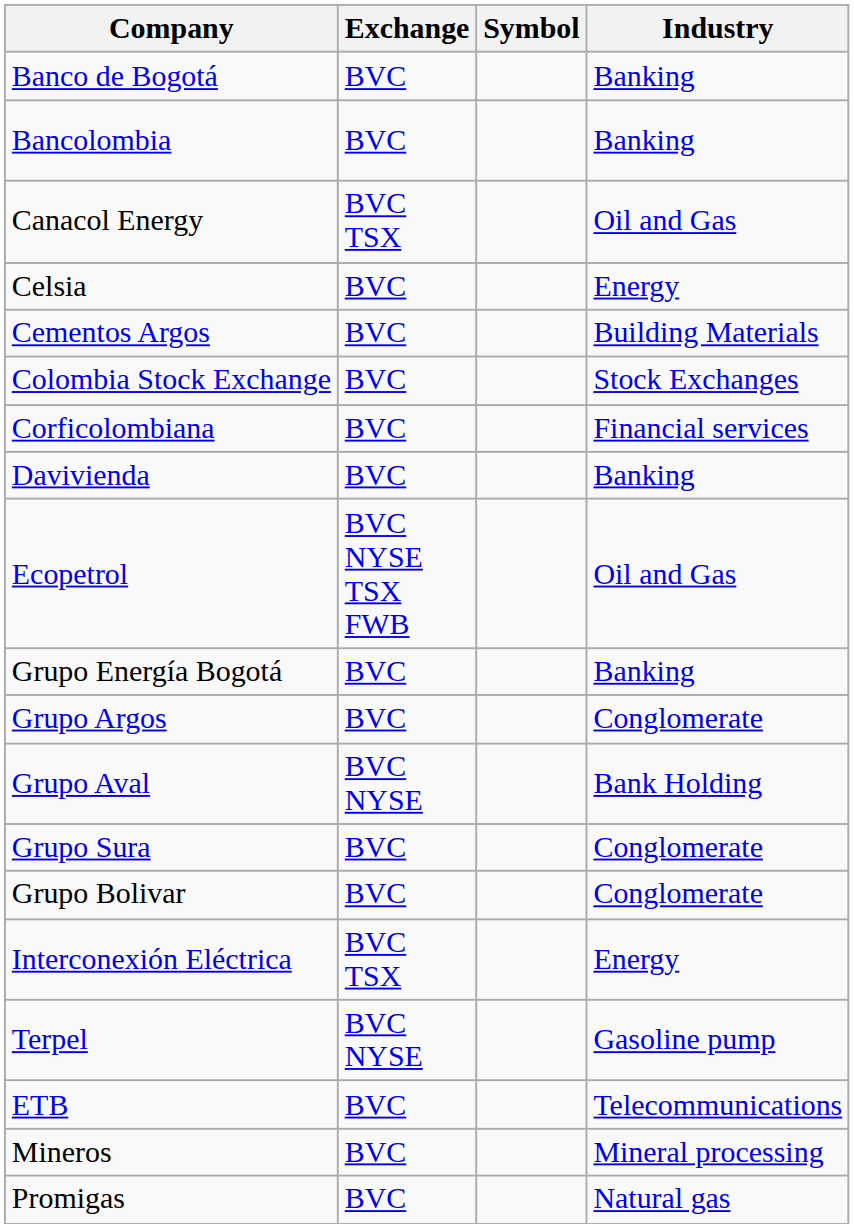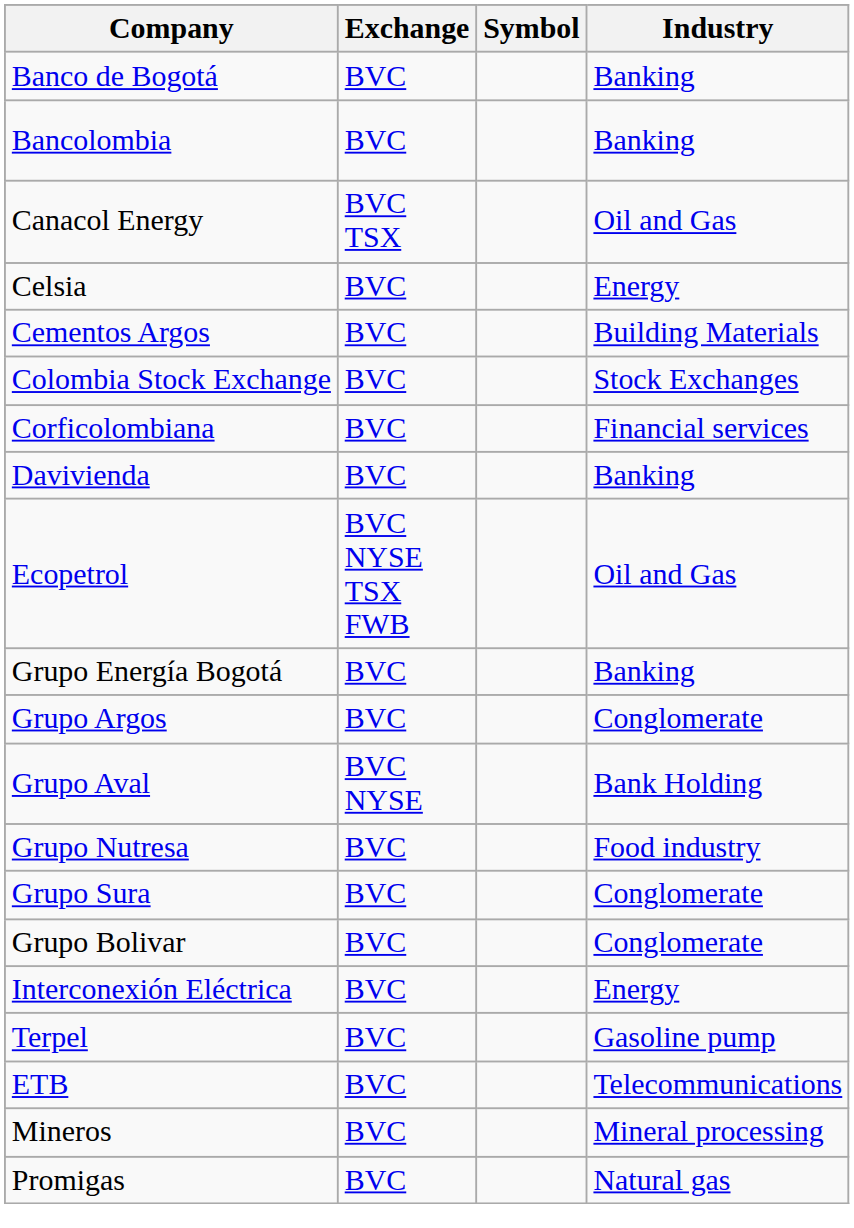+ row: Grupo Nutresa | BVC | Food industry
Interconexión Eléctrica | Exchange: BVC TSX -> BVC
Terpel | Exchange: BVC NYSE -> BVC
